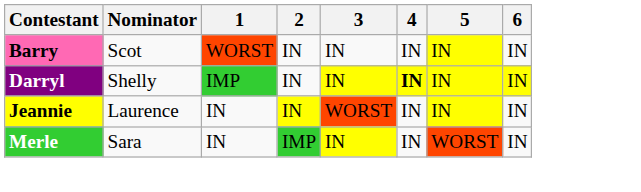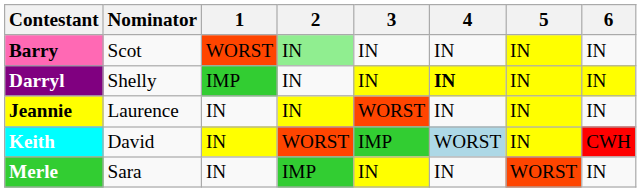Barry | 2: no background -> lightgreen background
+ row: Keith | David | IN | WORST | IMP | WORST | IN | CWH
